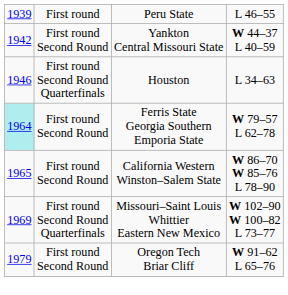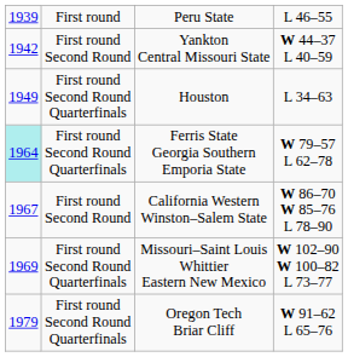Houston | column 1: 1946 -> 1949
Ferris State Georgia Southern Emporia State | column 2: First round Second Round -> First round Second Round Quarterfinals
California Western Winston–Salem State | column 1: 1965 -> 1967
Oregon Tech Briar Cliff | column 2: First round Second Round -> First round Second Round Quarterfinals
